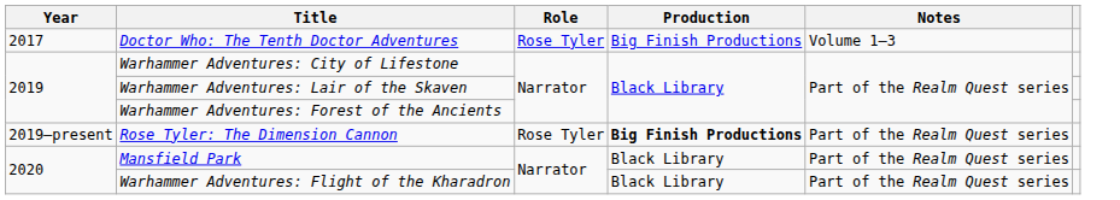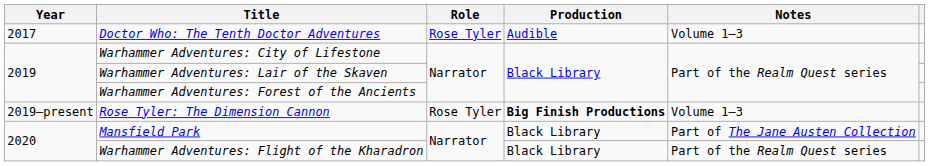Doctor Who: The Tenth Doctor Adventures | Production: Big Finish Productions -> Audible
Rose Tyler: The Dimension Cannon | Notes: Part of the Realm Quest series -> Volume 1–3
Mansfield Park | Notes: Part of the Realm Quest series -> Part of The Jane Austen Collection
